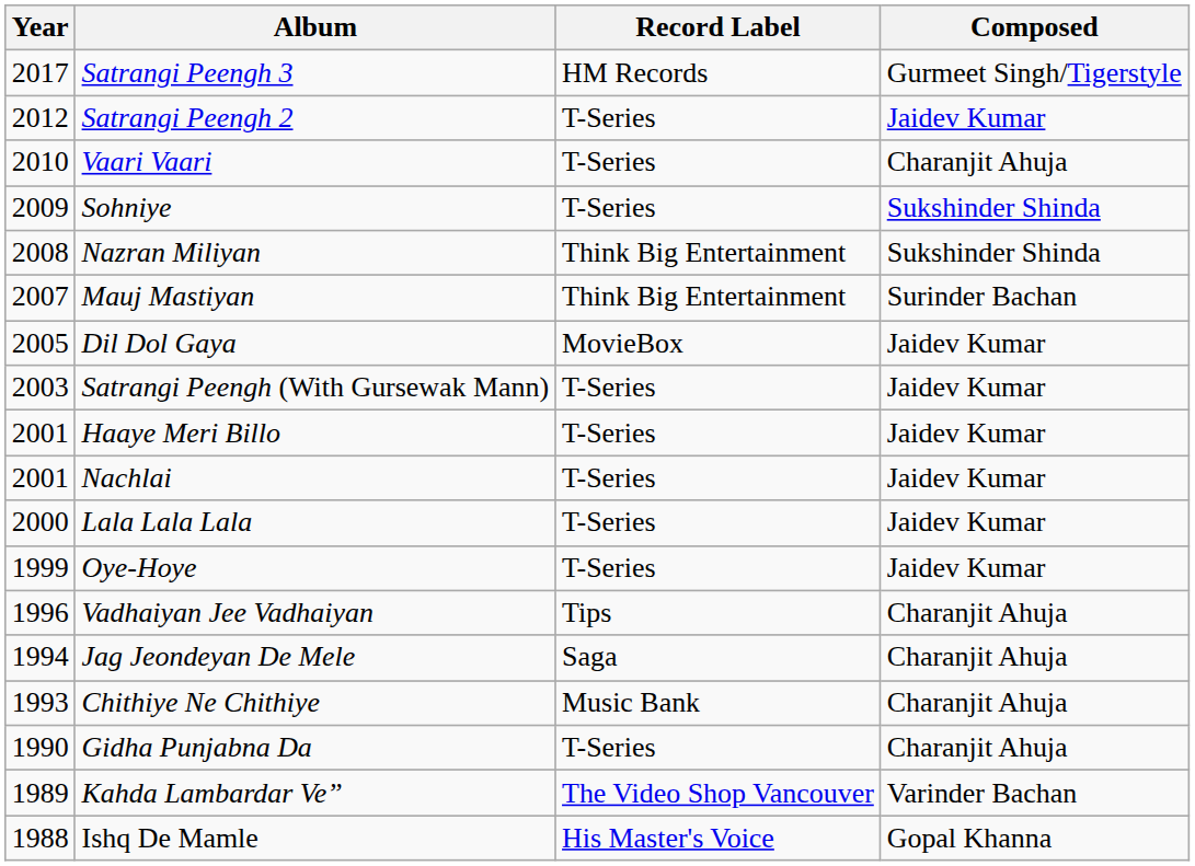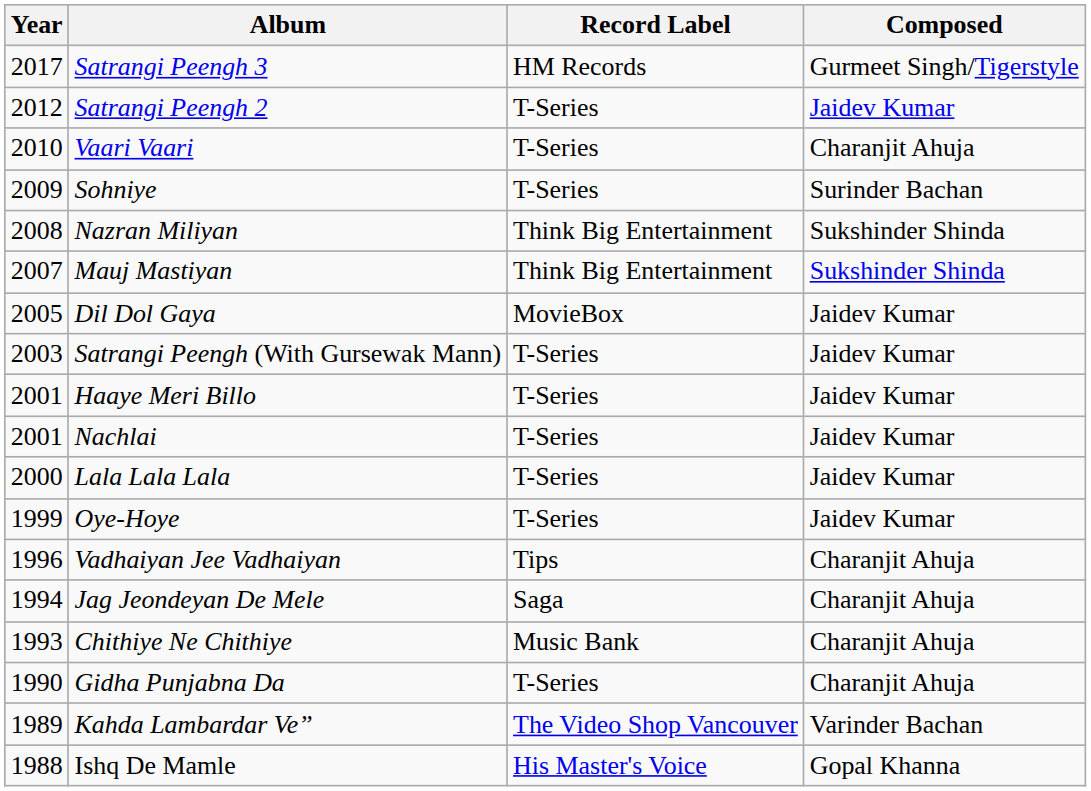Sohniye | Composed: Sukshinder Shinda -> Surinder Bachan
Mauj Mastiyan | Composed: Surinder Bachan -> Sukshinder Shinda
